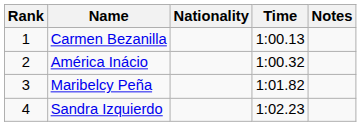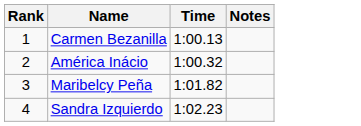- column: Nationality
